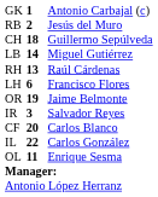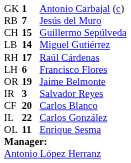RB | column 2: 2 -> 7
CH | column 2: 18 -> 15
RH | column 2: 13 -> 17
